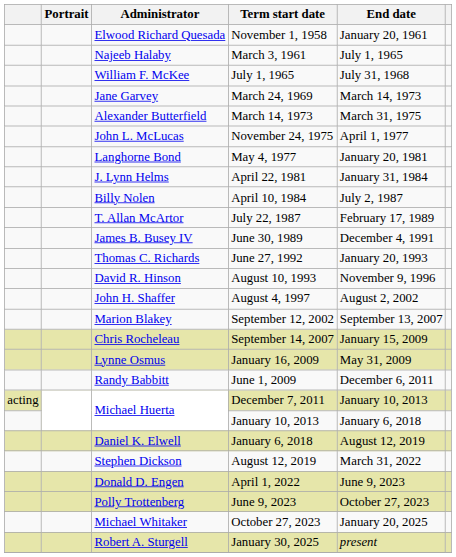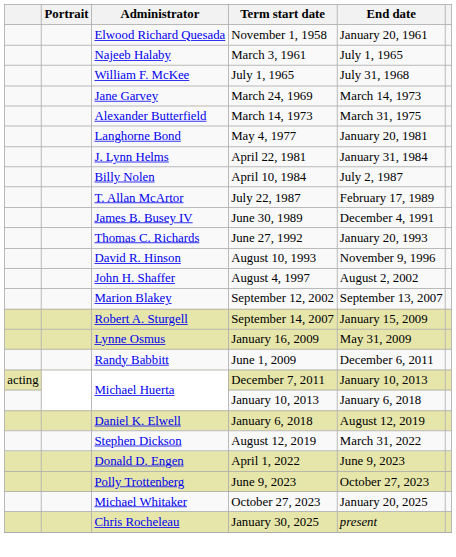- row: John L. McLucas | November 24, 1975 | April 1, 1977
September 14, 2007 | Administrator: Chris Rocheleau -> Robert A. Sturgell
January 30, 2025 | Administrator: Robert A. Sturgell -> Chris Rocheleau
